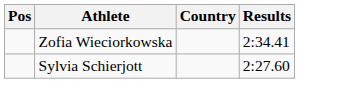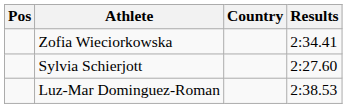+ row: Luz-Mar Dominguez-Roman | 2:38.53
